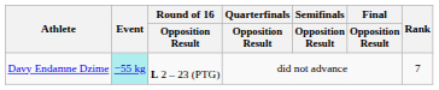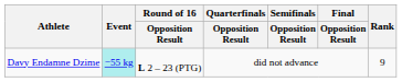Davy Endamne Dzime | Rank: 7 -> 9
